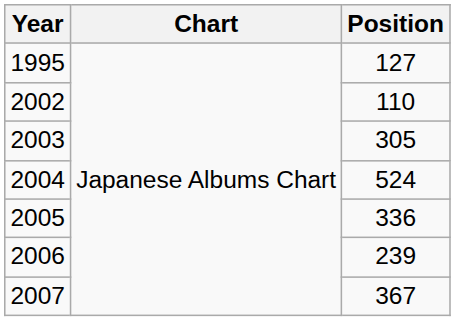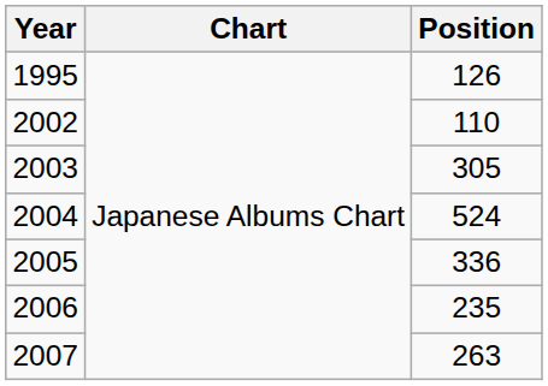1995 | Position: 127 -> 126
2006 | Position: 239 -> 235
2007 | Position: 367 -> 263
